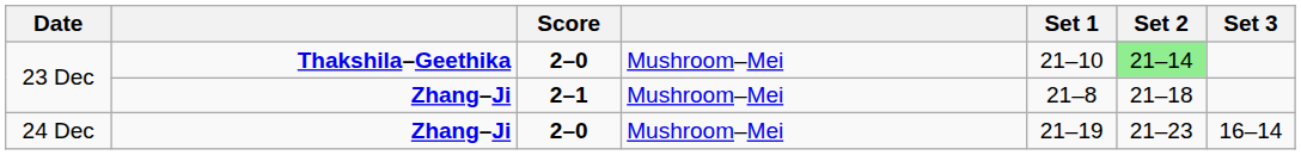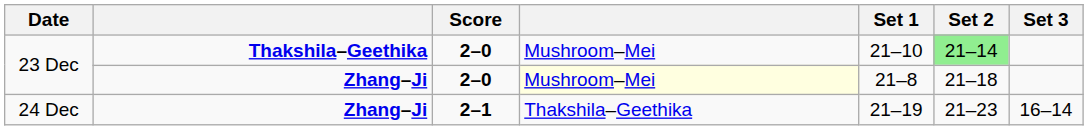23 Dec / Zhang–Ji | Score: 2–1 -> 2–0
23 Dec / Zhang–Ji | column 4: no background -> lightyellow background
24 Dec | Score: 2–0 -> 2–1
24 Dec | column 4: Mushroom–Mei -> Thakshila–Geethika
